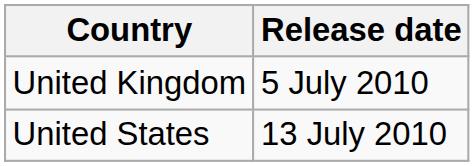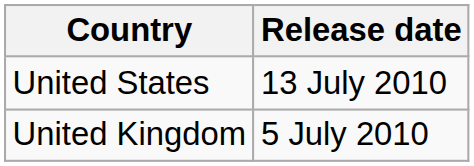rows swapped: United Kingdom <-> United States
